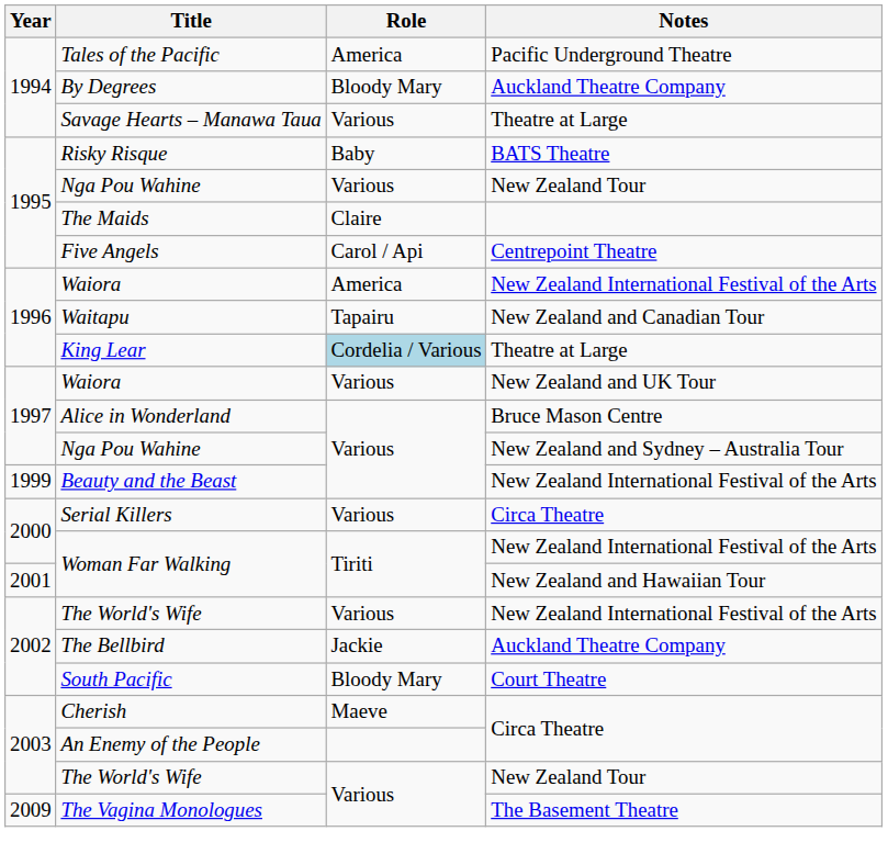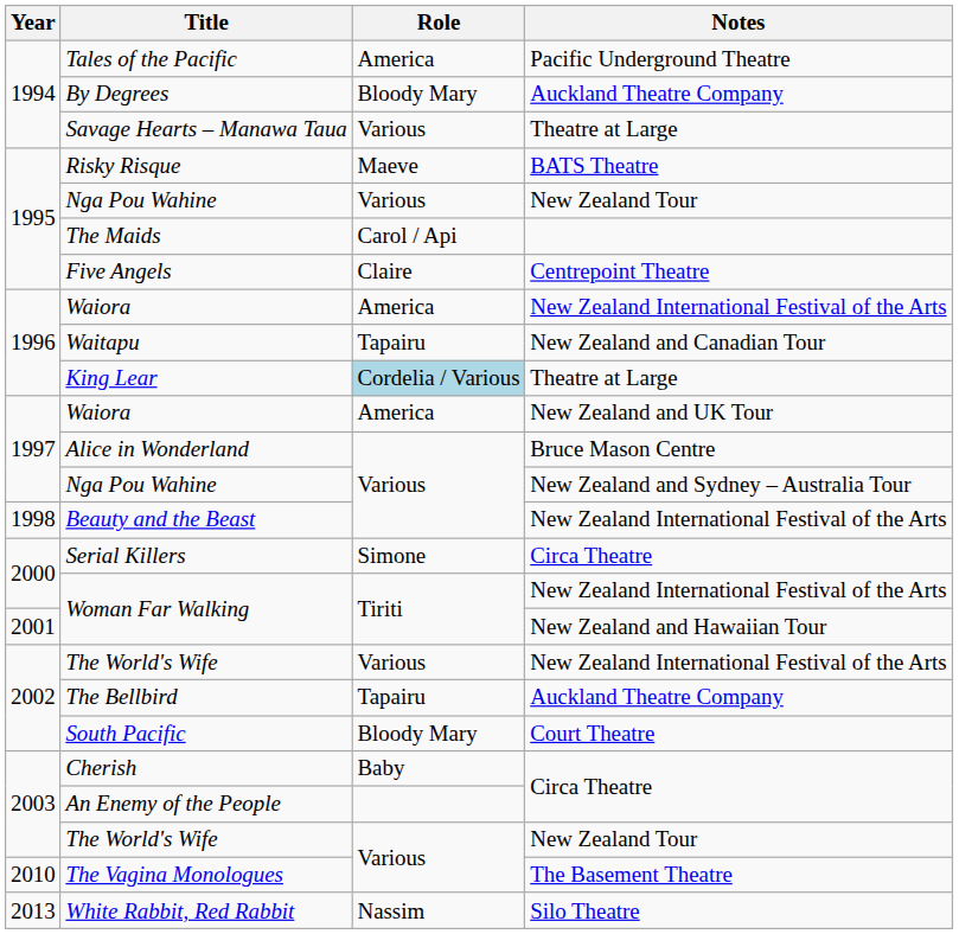Risky Risque | Role: Baby -> Maeve
The Maids | Role: Claire -> Carol / Api
Five Angels | Role: Carol / Api -> Claire
Waiora / New Zealand and UK Tour | Role: Various -> America
Beauty and the Beast | Year: 1999 -> 1998
Serial Killers | Role: Various -> Simone
The Bellbird | Role: Jackie -> Tapairu
Cherish | Role: Maeve -> Baby
The Vagina Monologues | Year: 2009 -> 2010
+ row: 2013 | White Rabbit, Red Rabbit | Nassim | Silo Theatre
